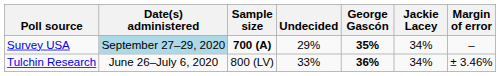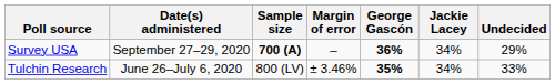columns swapped: Margin of error <-> Undecided
Survey USA | Date(s) administered: lightblue background -> no background
Survey USA | George Gascón: 35% -> 36%
Tulchin Research | George Gascón: 36% -> 35%
